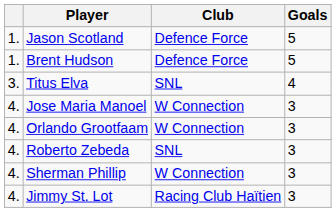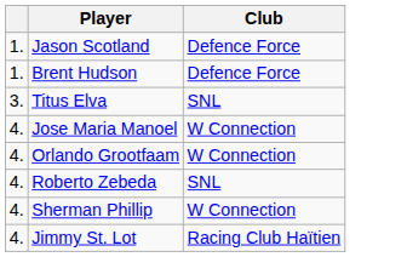- column: Goals | 5 | 5 | 4 | 3 | 3 | 3 | 3 | 3
